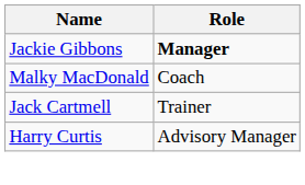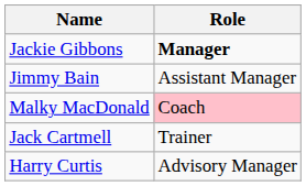+ row: Jimmy Bain | Assistant Manager
Malky MacDonald | Role: no background -> pink background
